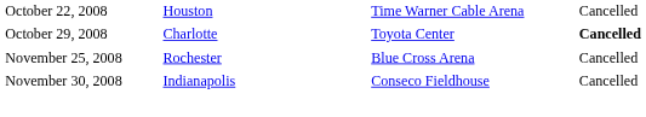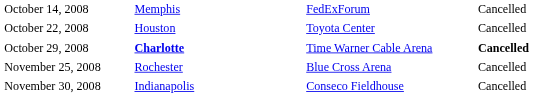+ row: October 14, 2008 | Memphis | FedExForum | Cancelled
October 22, 2008 | column 3: Time Warner Cable Arena -> Toyota Center
October 29, 2008 | column 2: normal -> bold
October 29, 2008 | column 3: Toyota Center -> Time Warner Cable Arena
